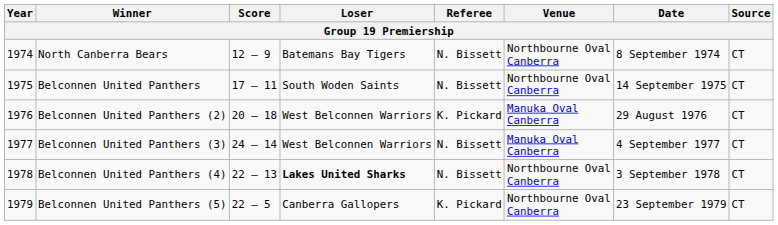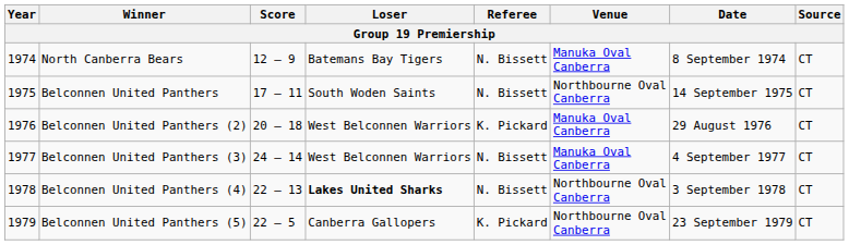North Canberra Bears | Venue: Northbourne Oval Canberra -> Manuka Oval Canberra
